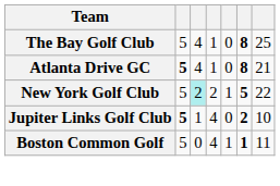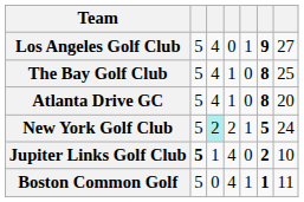+ row: Los Angeles Golf Club | 5 | 4 | 0 | 1 | 9 | 27
Atlanta Drive GC | column 2: bold -> normal
Atlanta Drive GC | column 7: 21 -> 20
New York Golf Club | column 7: 22 -> 24
